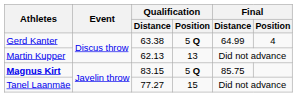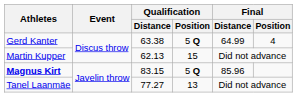Martin Kupper | Qualification / Position: 13 -> 15
Magnus Kirt | Final / Distance: 85.75 -> 85.96
Tanel Laanmäe | Qualification / Position: 15 -> 13
